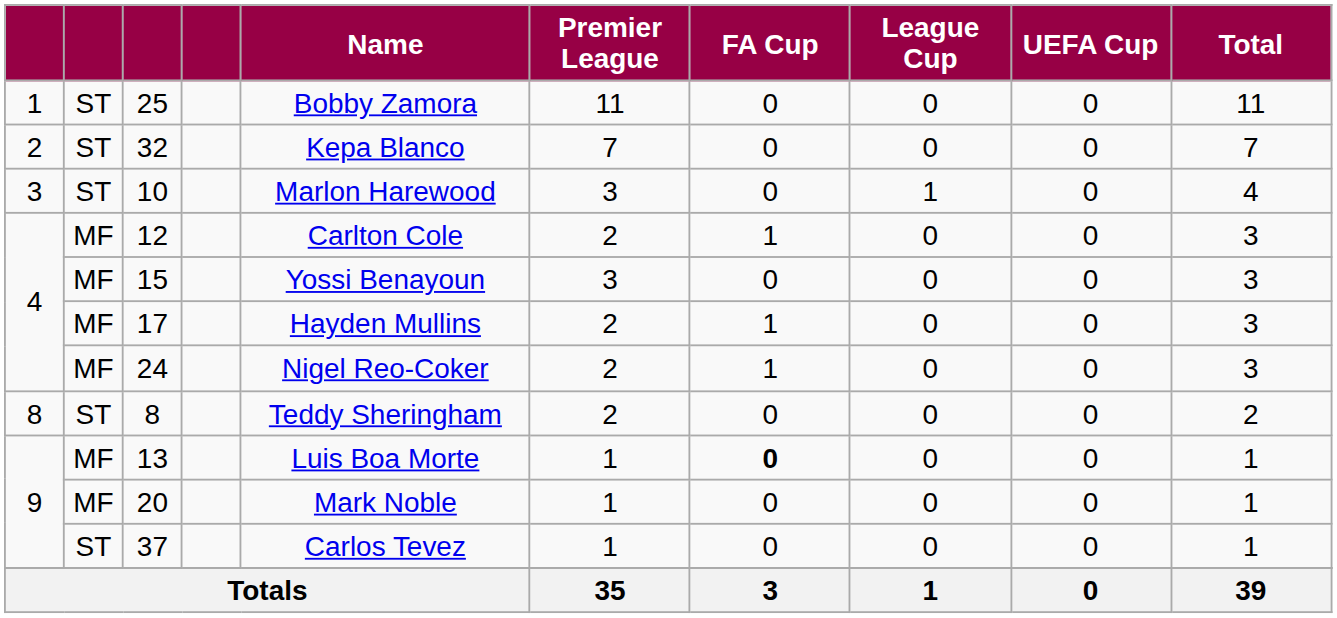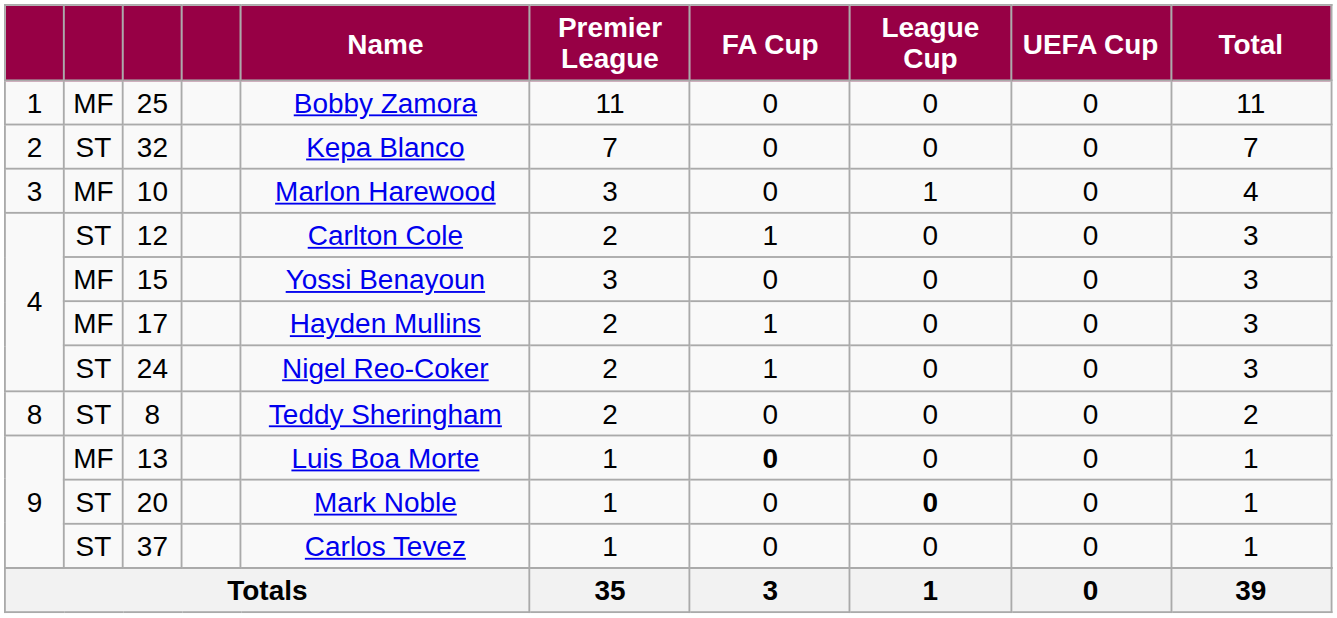25 | column 2: ST -> MF
10 | column 2: ST -> MF
12 | column 2: MF -> ST
24 | column 2: MF -> ST
20 | column 2: MF -> ST
20 | League Cup: normal -> bold
